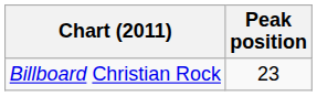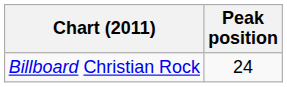Billboard Christian Rock | Peak position: 23 -> 24
